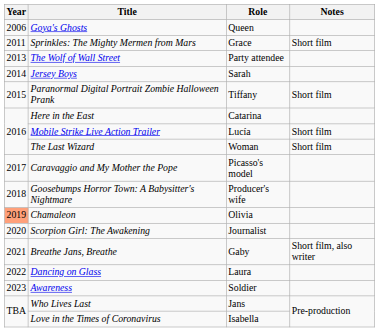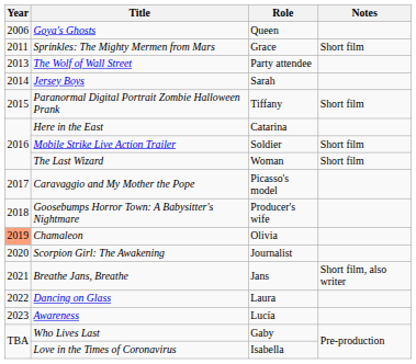Mobile Strike Live Action Trailer | Role: Lucía -> Soldier
Breathe Jans, Breathe | Role: Gaby -> Jans
Awareness | Role: Soldier -> Lucía
Who Lives Last | Role: Jans -> Gaby
